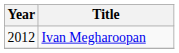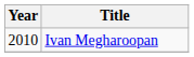Ivan Megharoopan | Year: 2012 -> 2010
